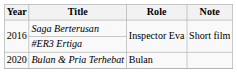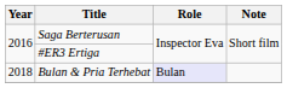Bulan & Pria Terhebat | Year: 2020 -> 2018
Bulan & Pria Terhebat | Role: no background -> lavender background
